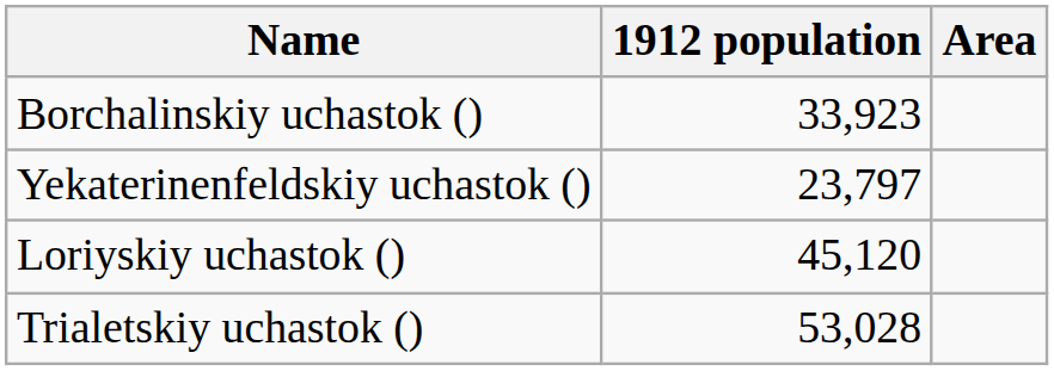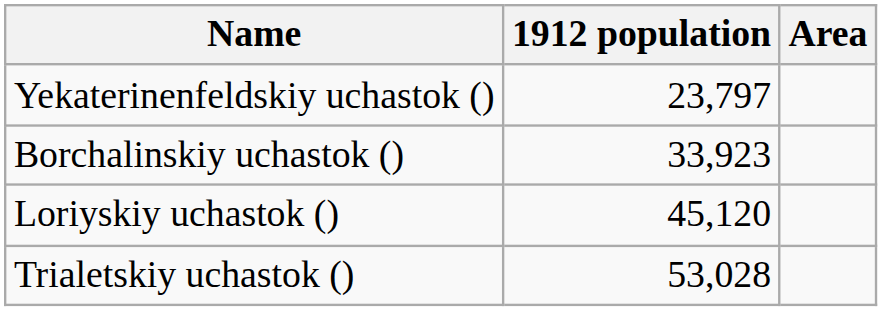rows swapped: Borchalinskiy uchastok () <-> Yekaterinenfeldskiy uchastok ()
